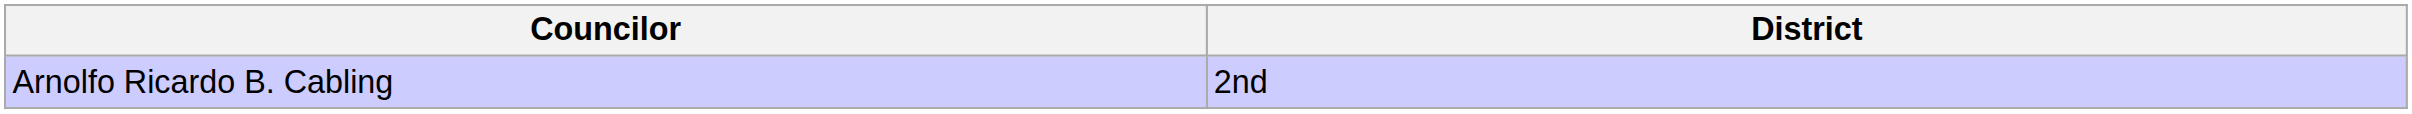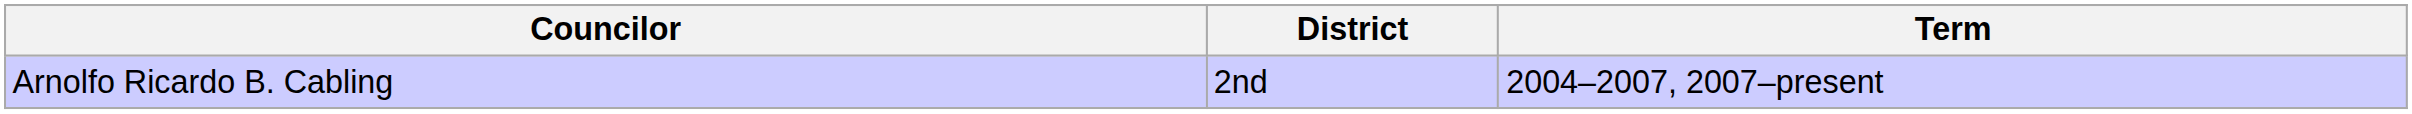+ column: Term | 2004–2007, 2007–present
